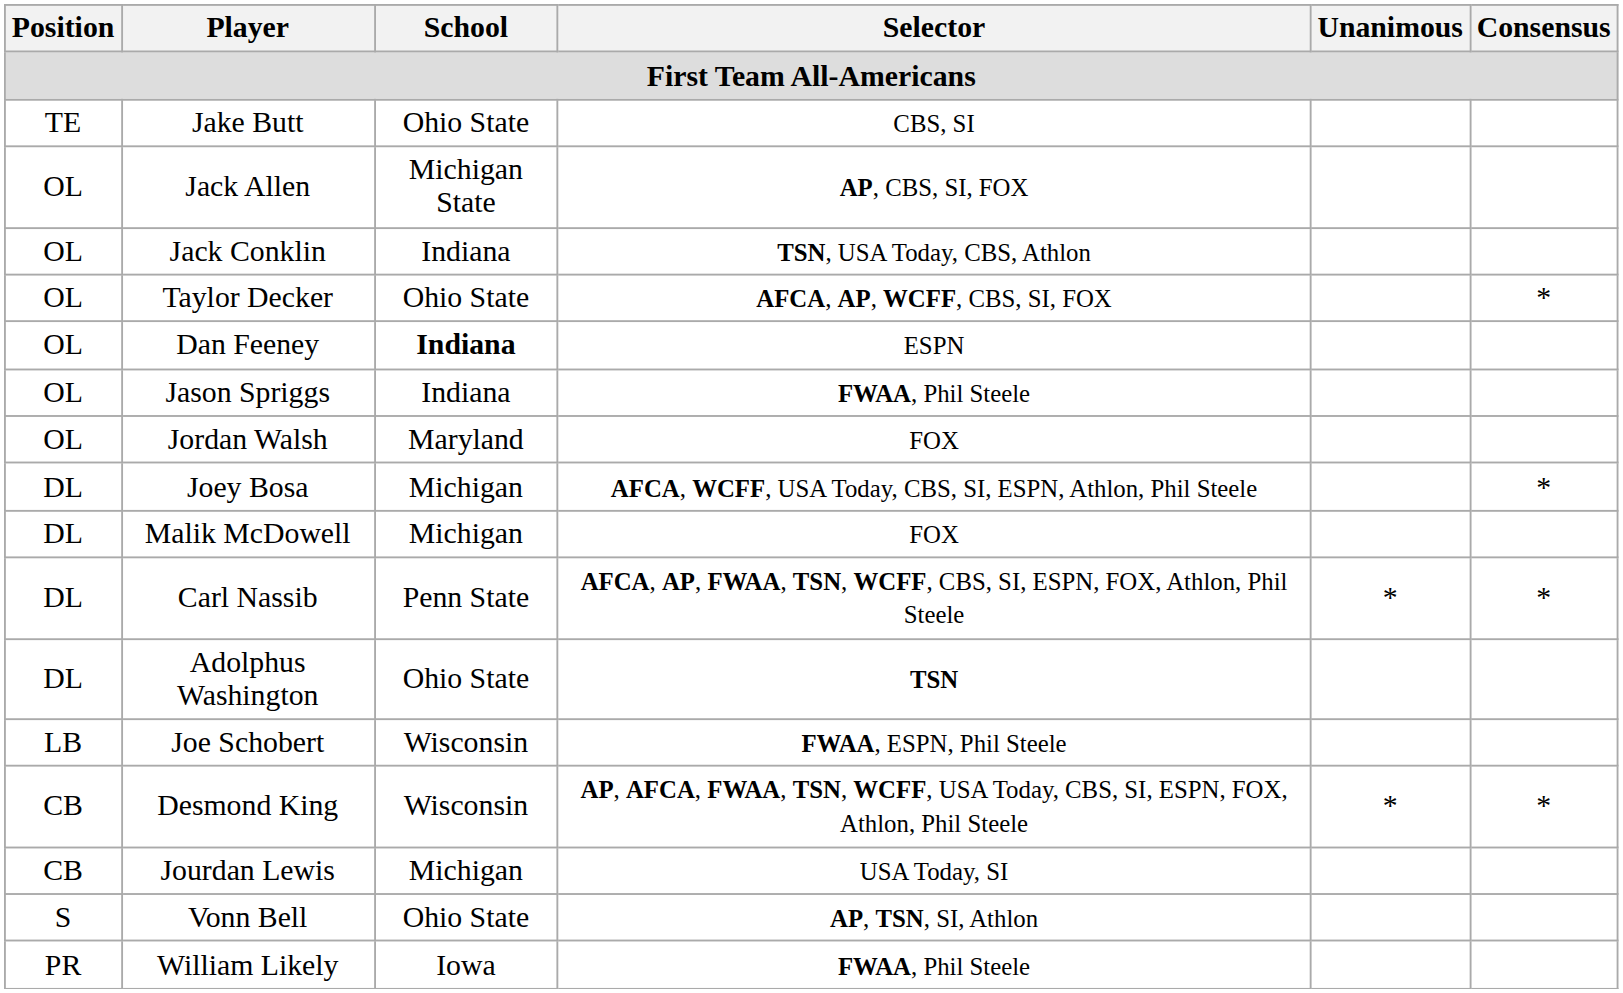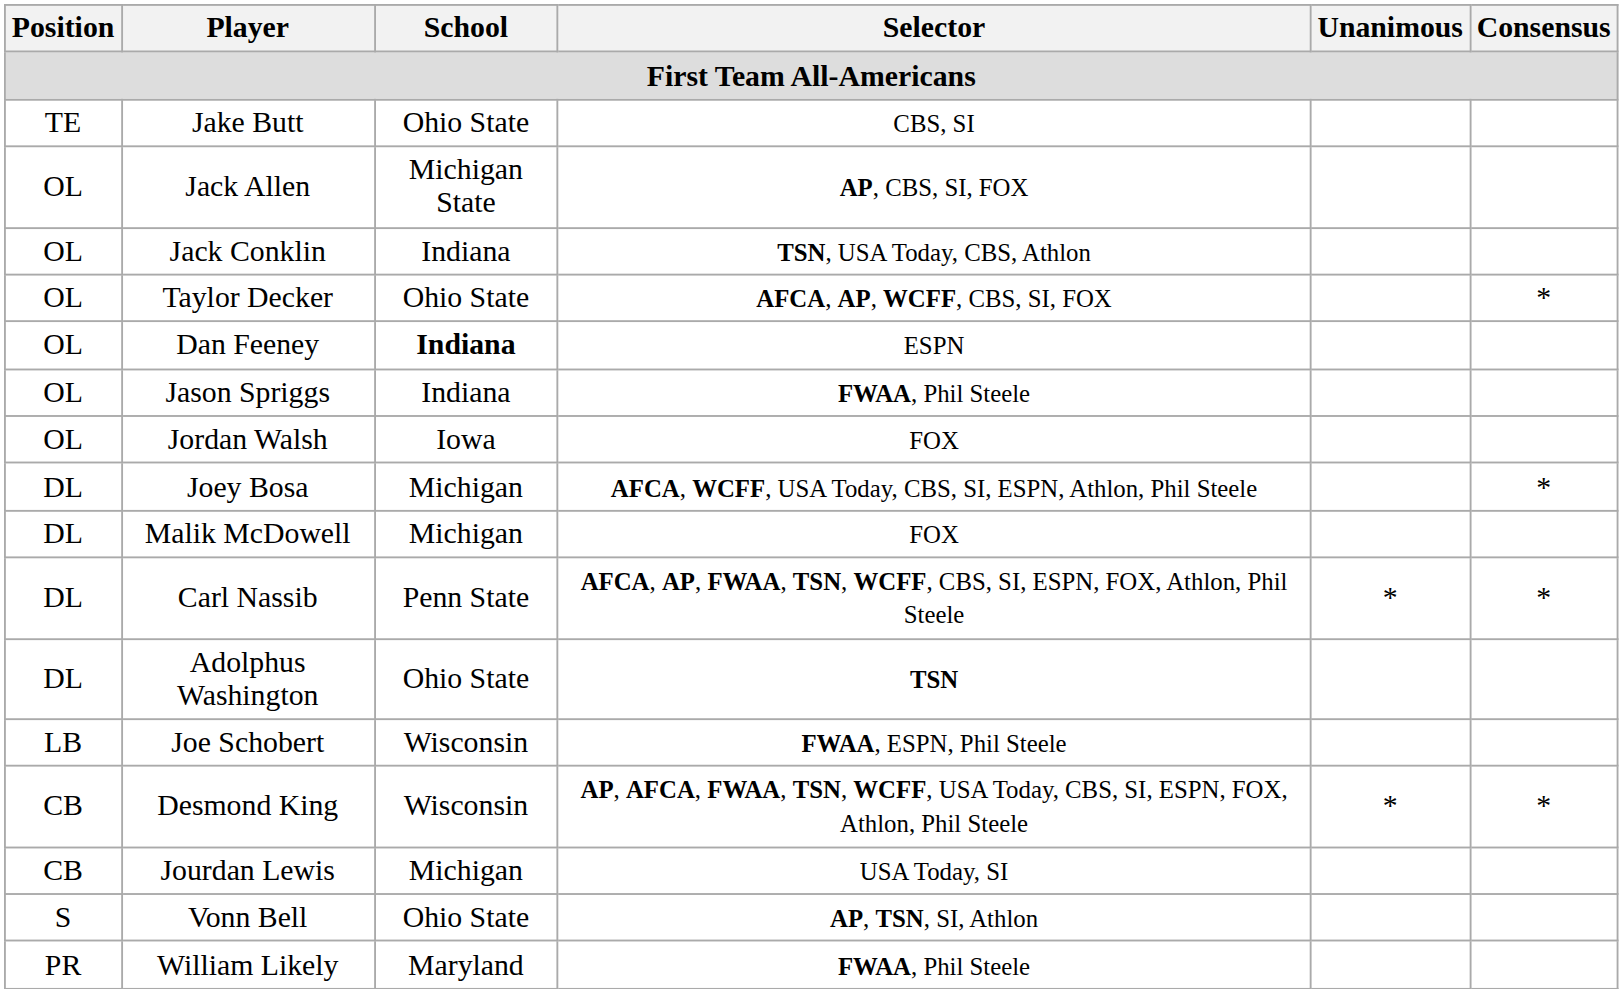Jordan Walsh | School: Maryland -> Iowa
William Likely | School: Iowa -> Maryland
